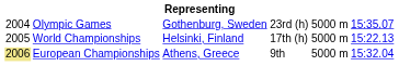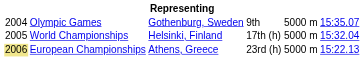Olympic Games | column 4: 23rd (h) -> 9th
World Championships | column 6: 15:22.13 -> 15:32.04
European Championships | column 4: 9th -> 23rd (h)
European Championships | column 6: 15:32.04 -> 15:22.13
